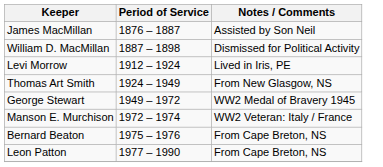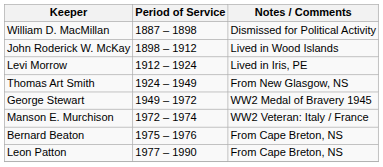- row: James MacMillan | 1876 – 1887 | Assisted by Son Neil
+ row: John Roderick W. McKay | 1898 – 1912 | Lived in Wood Islands
